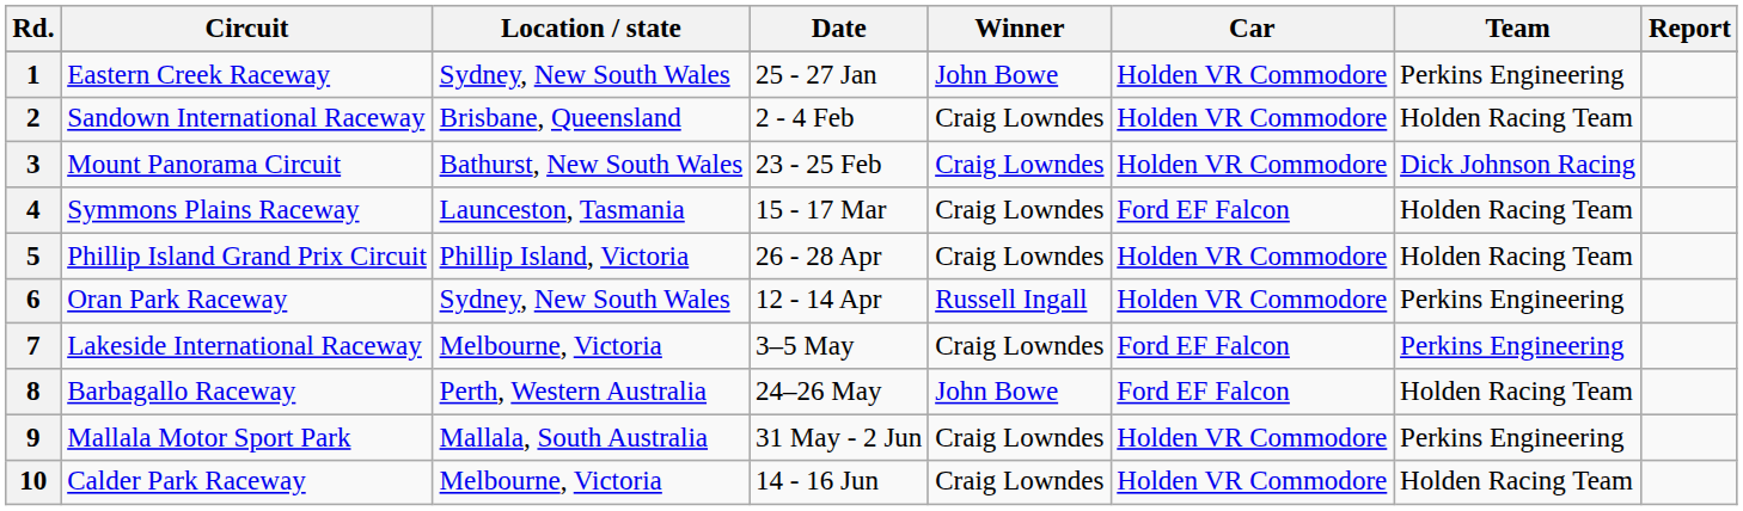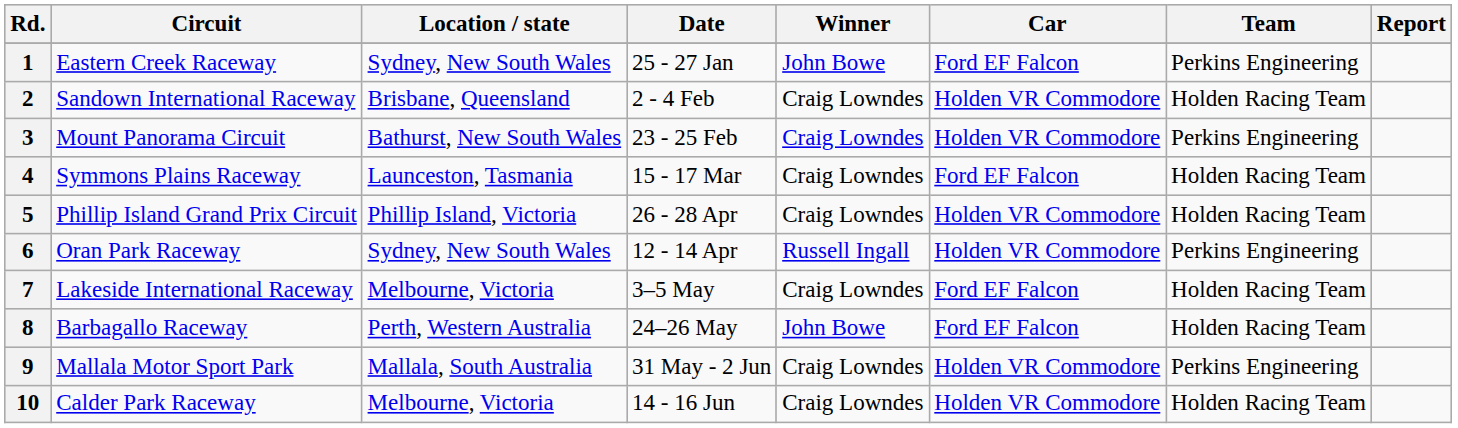1 | Car: Holden VR Commodore -> Ford EF Falcon
3 | Team: Dick Johnson Racing -> Perkins Engineering
7 | Team: Perkins Engineering -> Holden Racing Team
